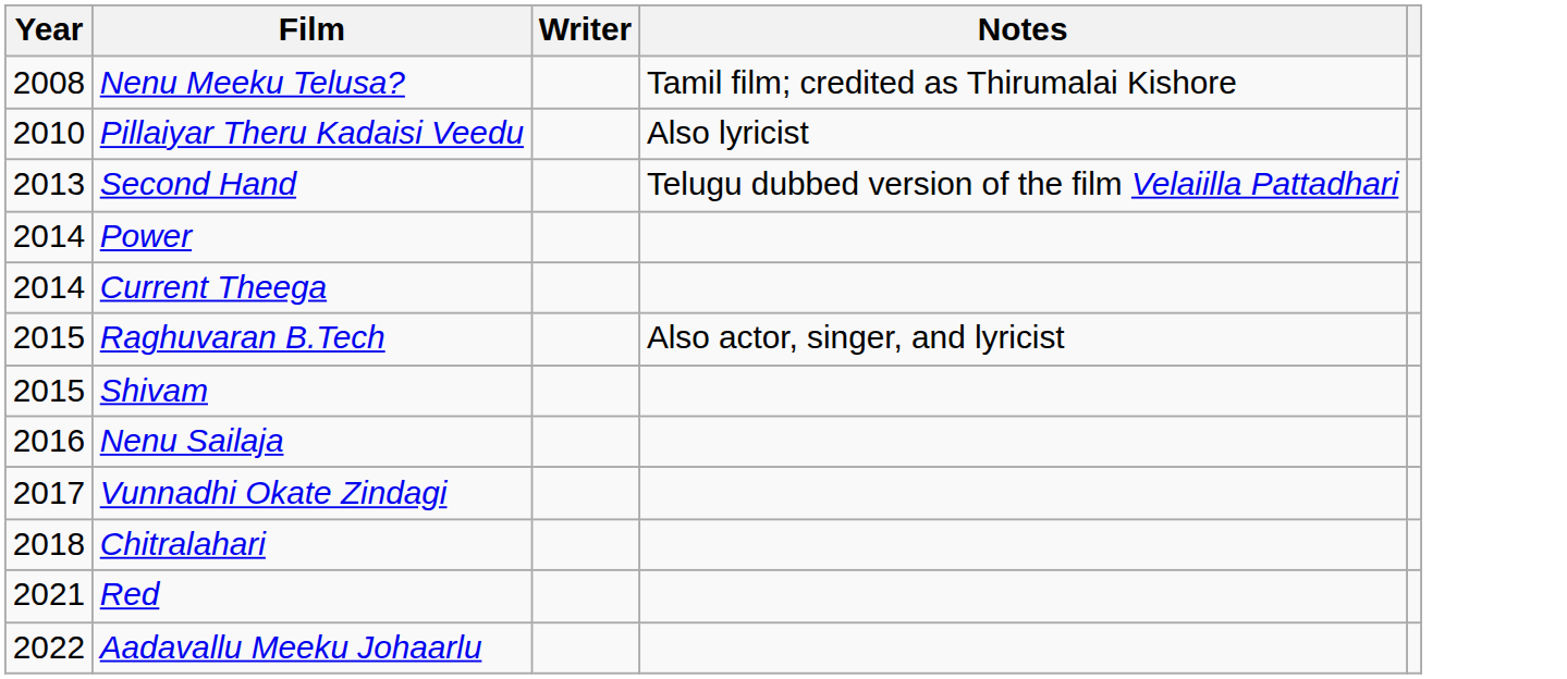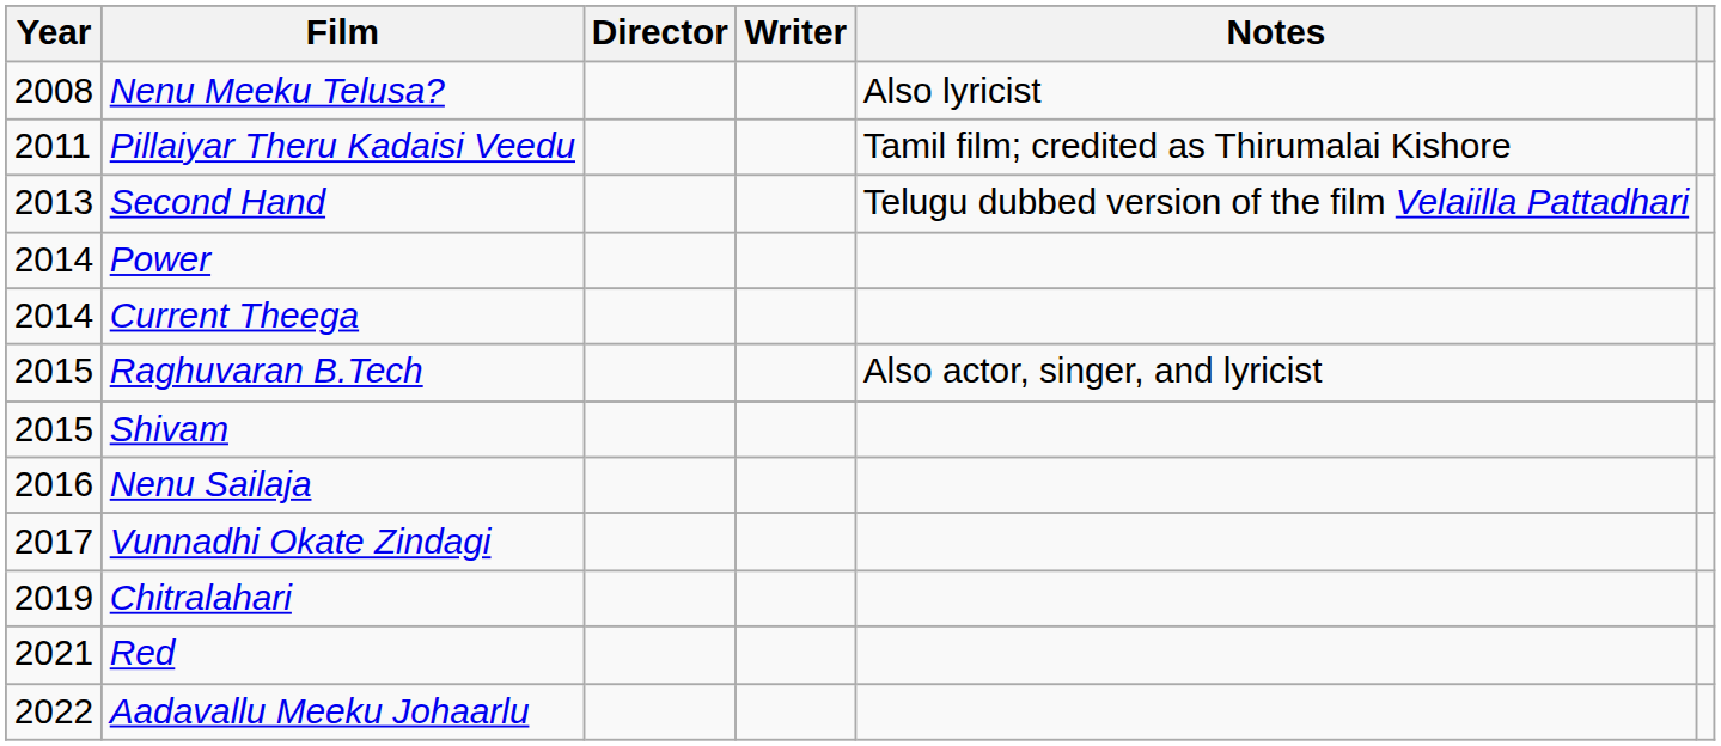+ column: Director
Nenu Meeku Telusa? | Notes: Tamil film; credited as Thirumalai Kishore -> Also lyricist
Pillaiyar Theru Kadaisi Veedu | Year: 2010 -> 2011
Pillaiyar Theru Kadaisi Veedu | Notes: Also lyricist -> Tamil film; credited as Thirumalai Kishore
Chitralahari | Year: 2018 -> 2019
